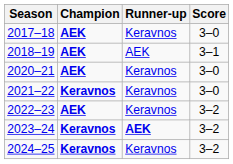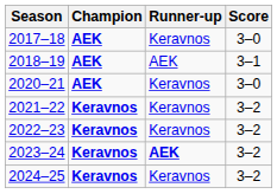2021–22 | Score: 3–0 -> 3–2
2022–23 | Champion: AEK -> Keravnos
